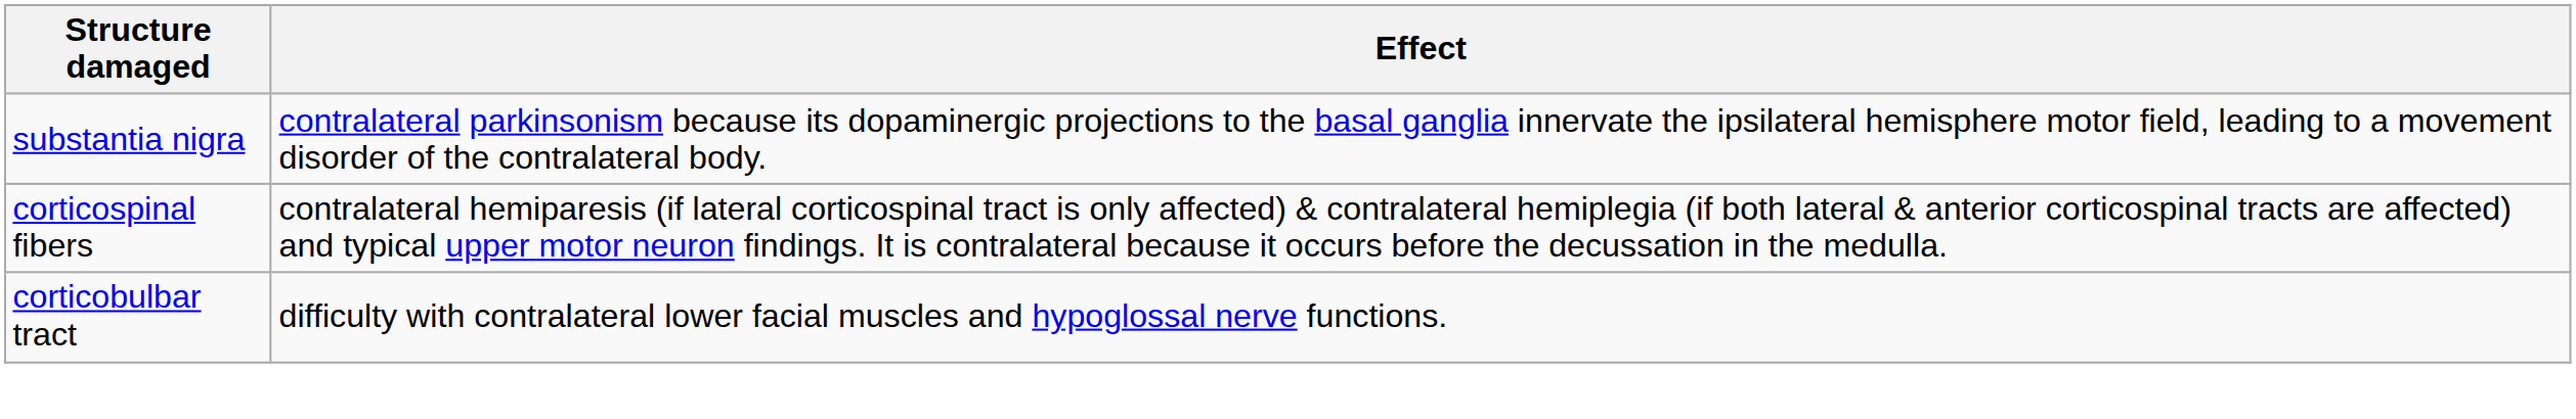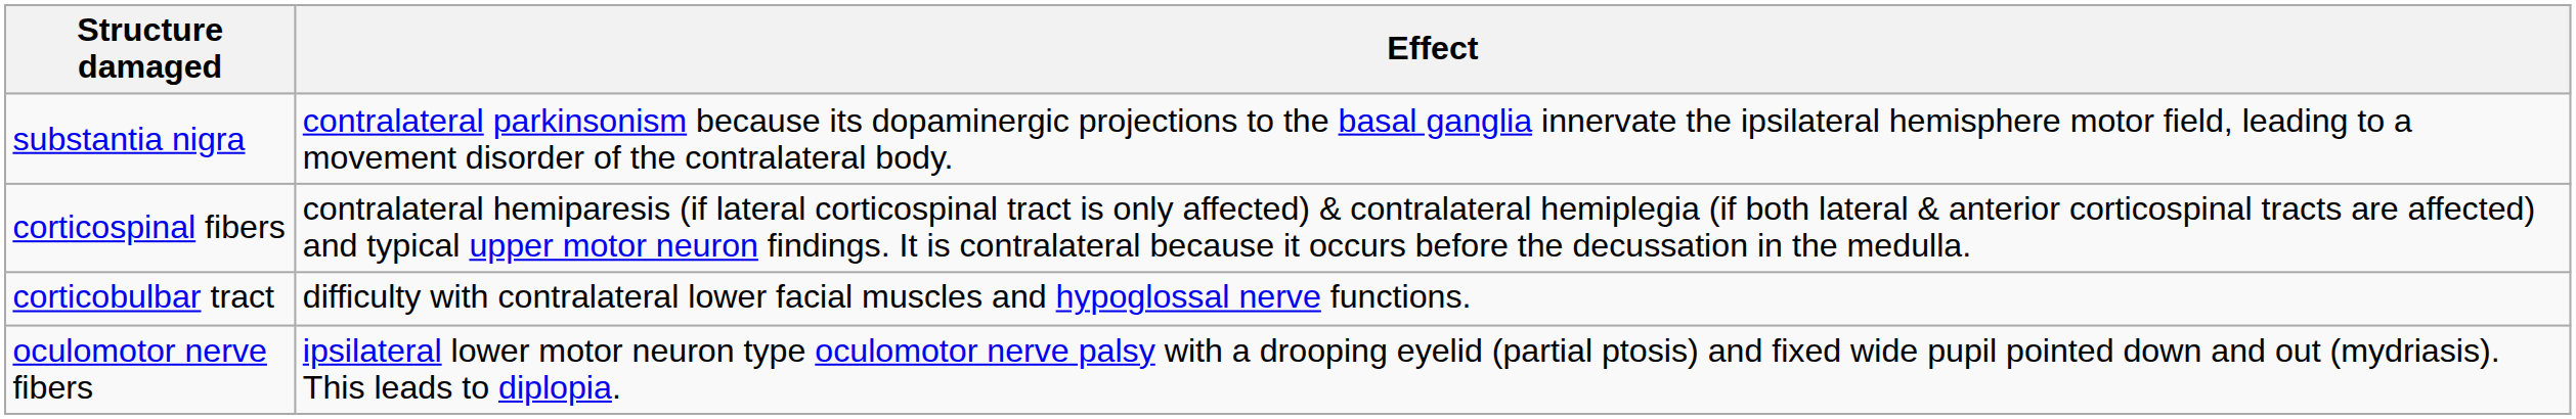+ row: oculomotor nerve fibers | ipsilateral lower motor neuron type oculomotor nerve palsy with a drooping eyelid (partial ptosis) and fixed wide pupil pointed down and out (mydriasis). This leads to diplopia.
